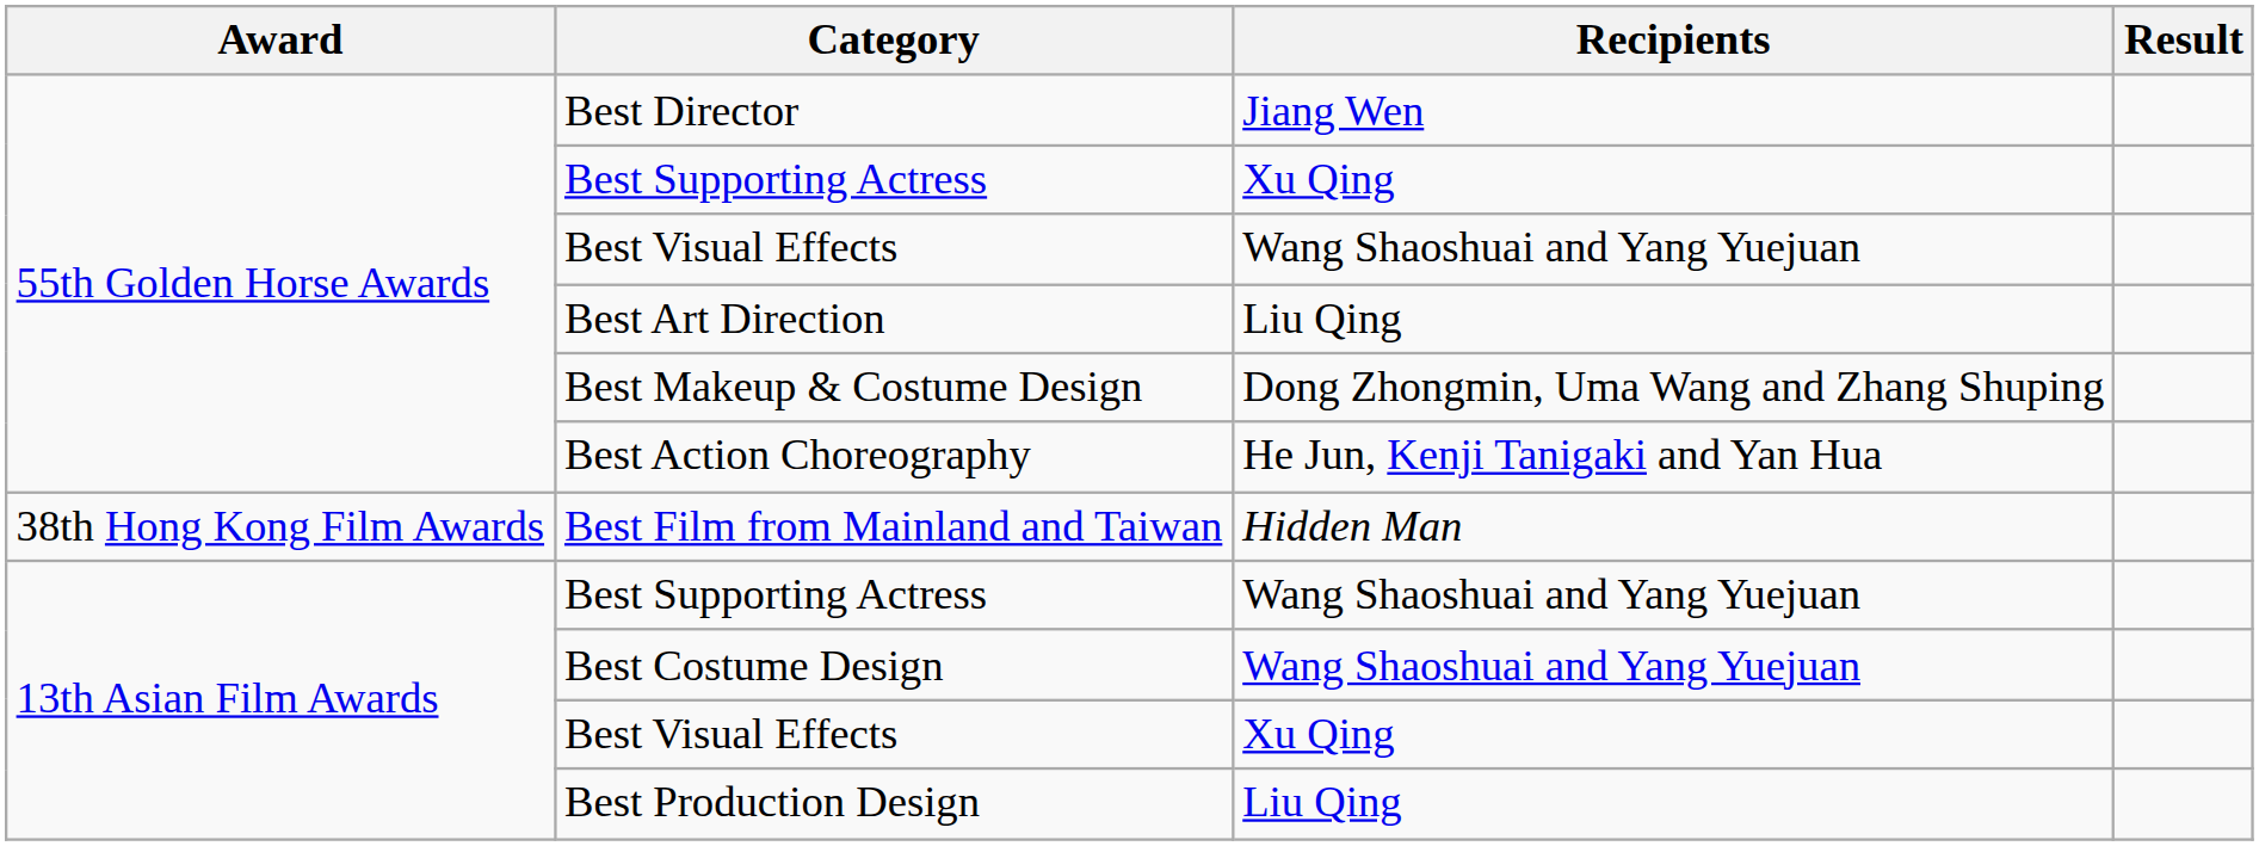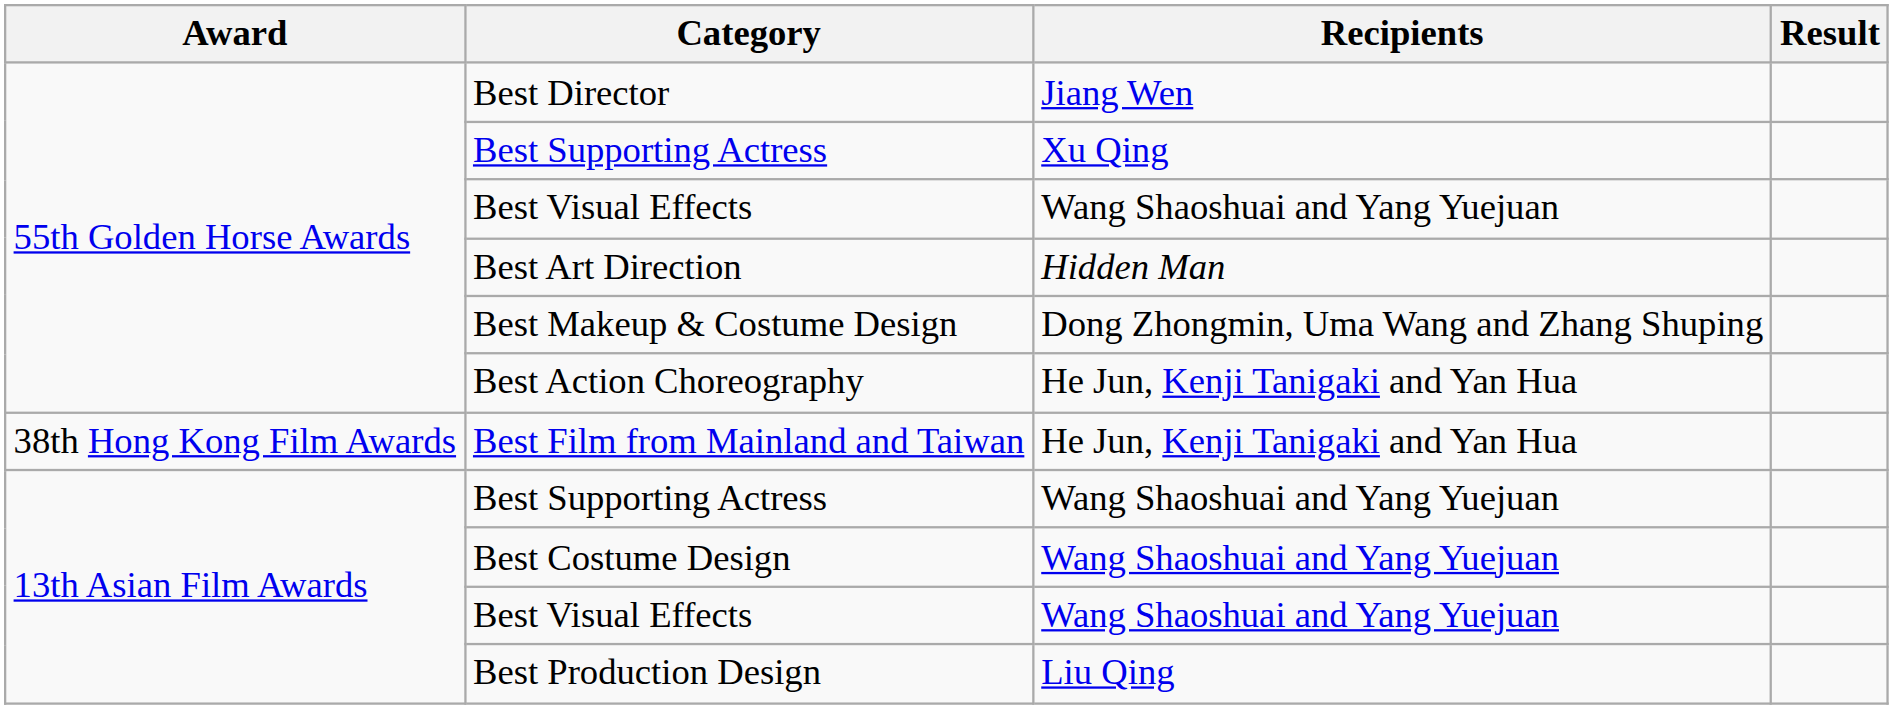Best Art Direction | Recipients: Liu Qing -> Hidden Man
Best Film from Mainland and Taiwan | Recipients: Hidden Man -> He Jun, Kenji Tanigaki and Yan Hua
13th Asian Film Awards / Best Visual Effects | Recipients: Xu Qing -> Wang Shaoshuai and Yang Yuejuan
